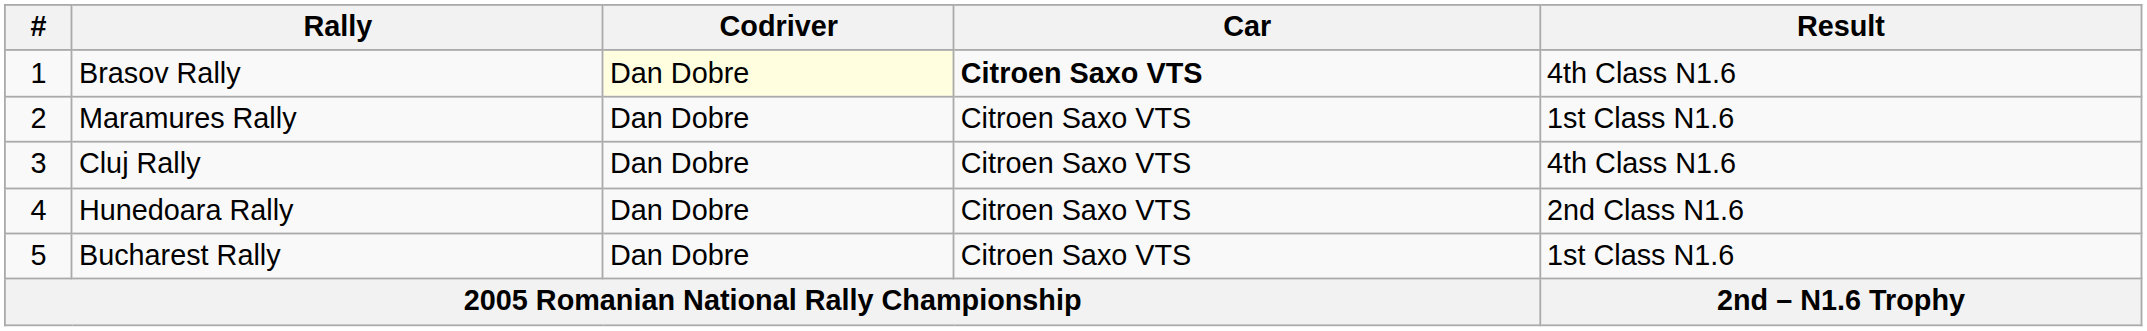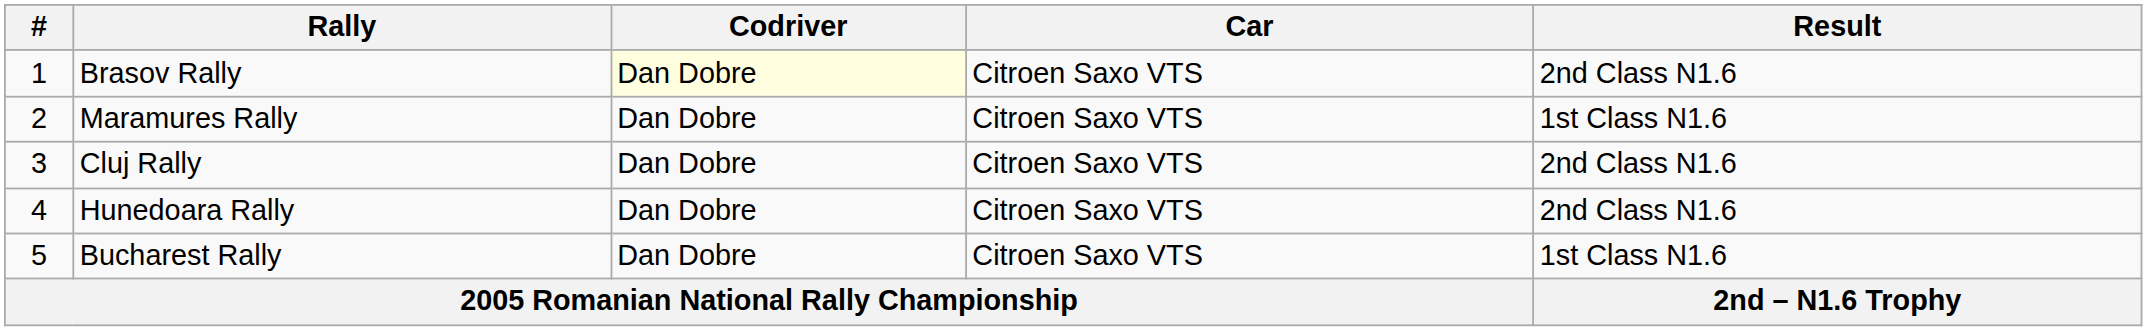Brasov Rally | Car: bold -> normal
Brasov Rally | Result: 4th Class N1.6 -> 2nd Class N1.6
Cluj Rally | Result: 4th Class N1.6 -> 2nd Class N1.6
